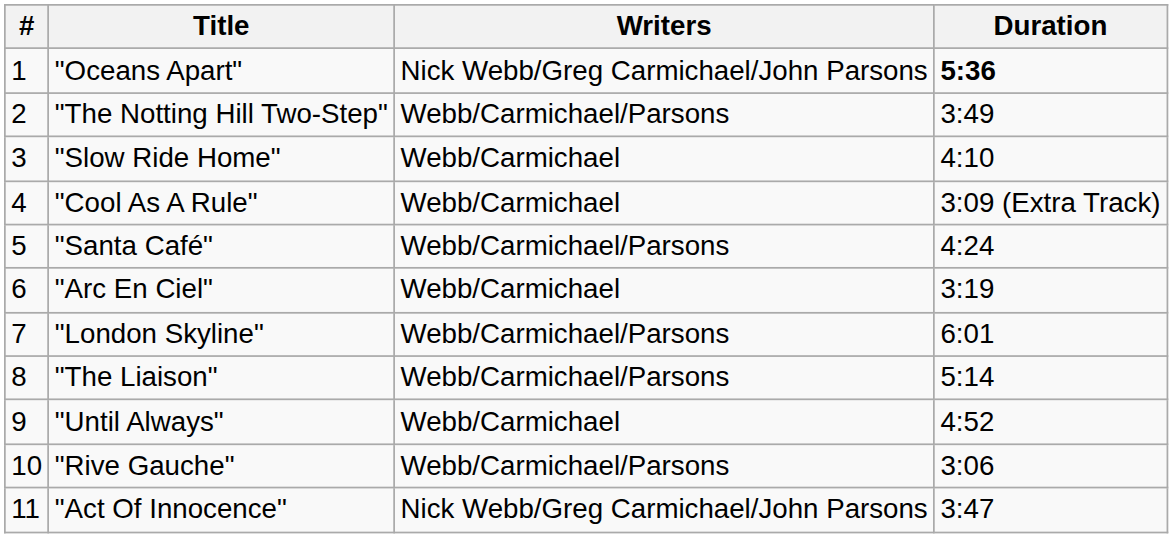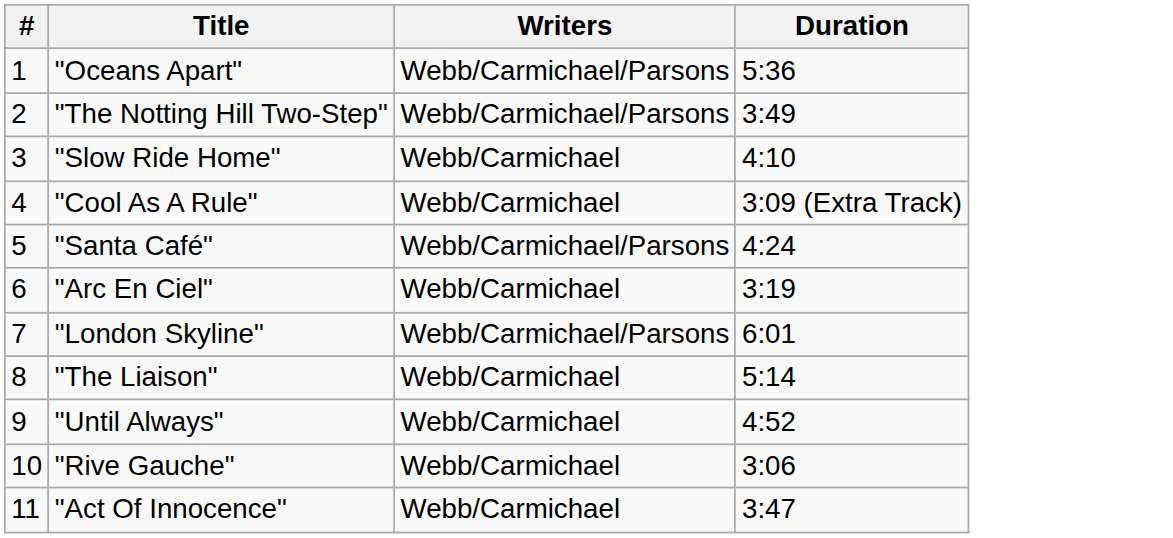"Oceans Apart" | Writers: Nick Webb/Greg Carmichael/John Parsons -> Webb/Carmichael/Parsons
"Oceans Apart" | Duration: bold -> normal
"The Liaison" | Writers: Webb/Carmichael/Parsons -> Webb/Carmichael
"Rive Gauche" | Writers: Webb/Carmichael/Parsons -> Webb/Carmichael
"Act Of Innocence" | Writers: Nick Webb/Greg Carmichael/John Parsons -> Webb/Carmichael
